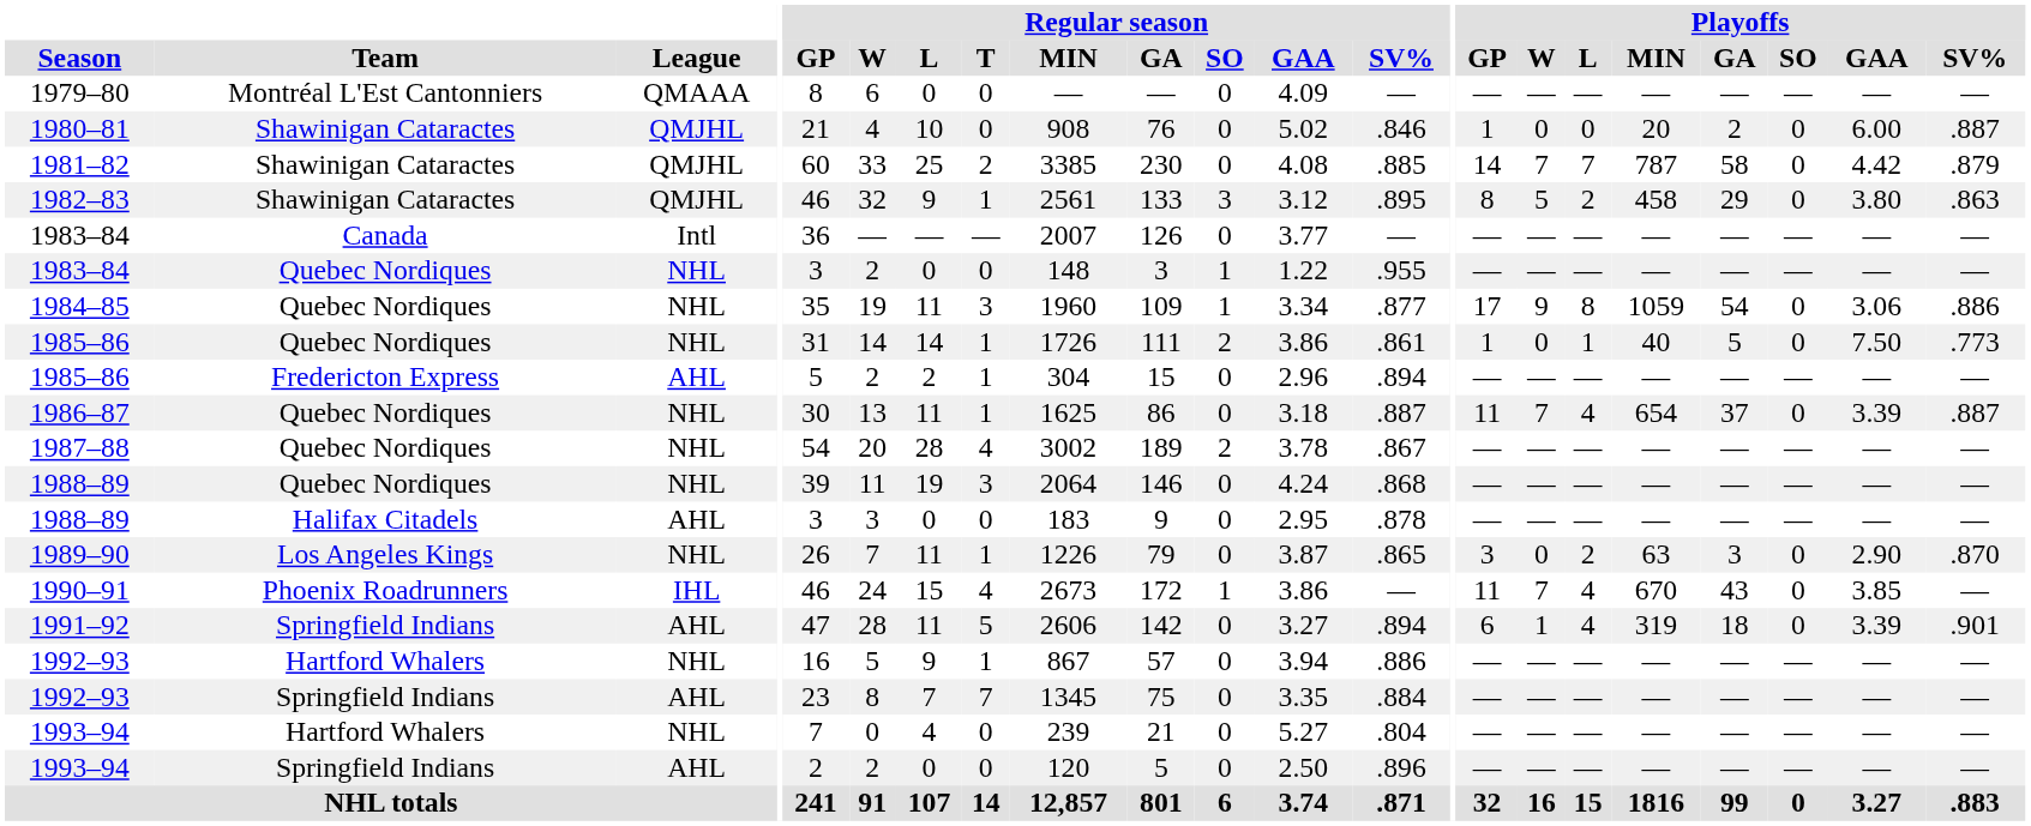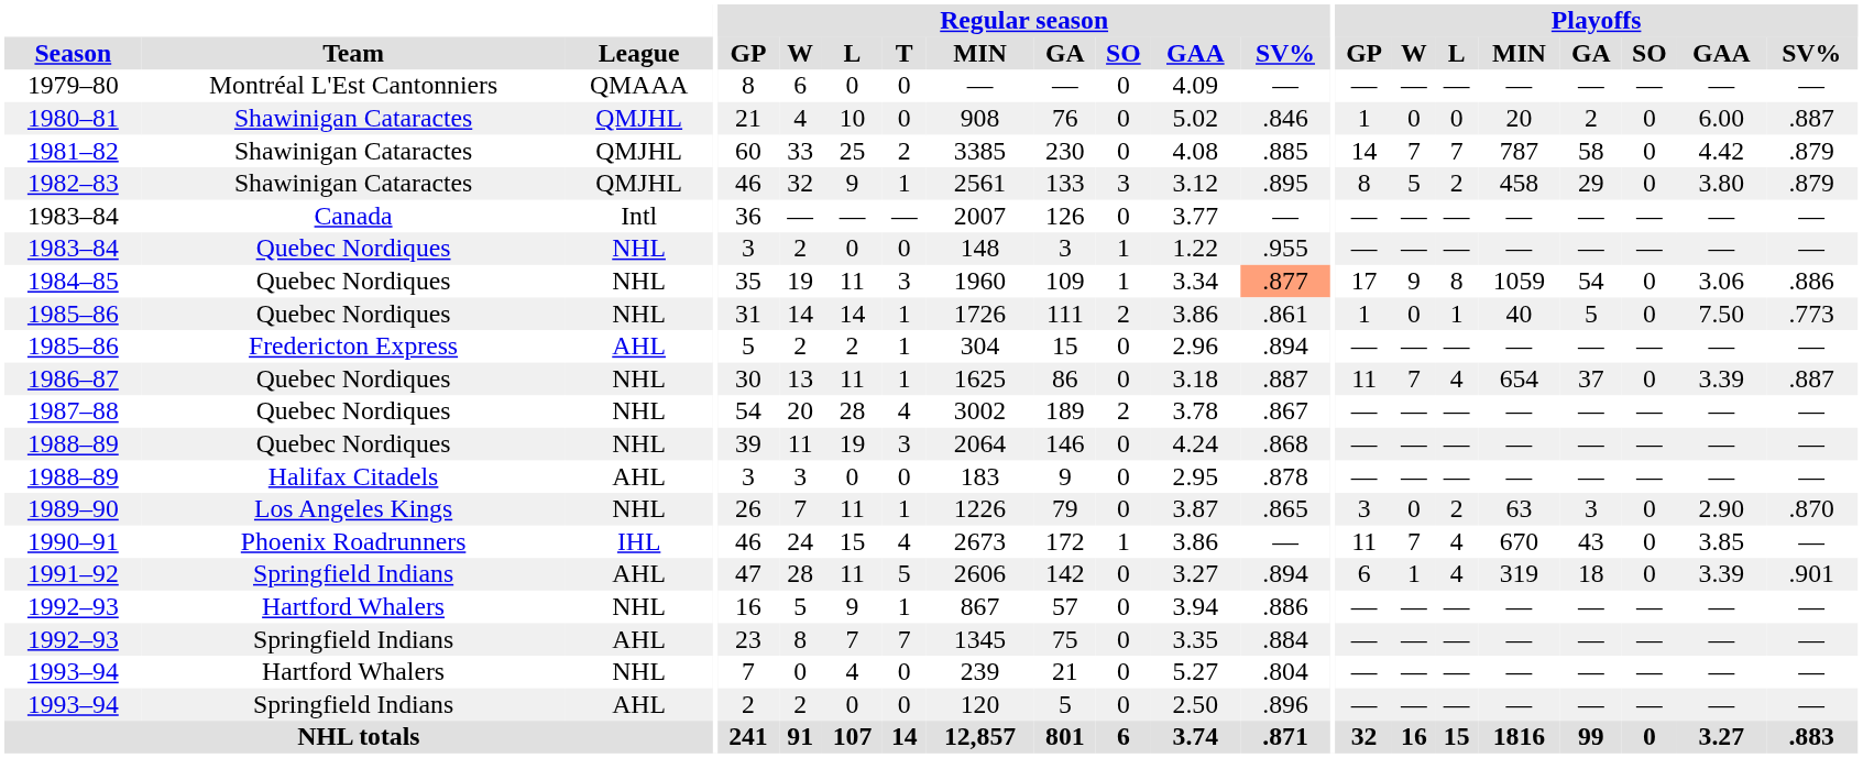1982–83 | Playoffs / SV%: .863 -> .879
1984–85 | Regular season / SV%: no background -> lightsalmon background
